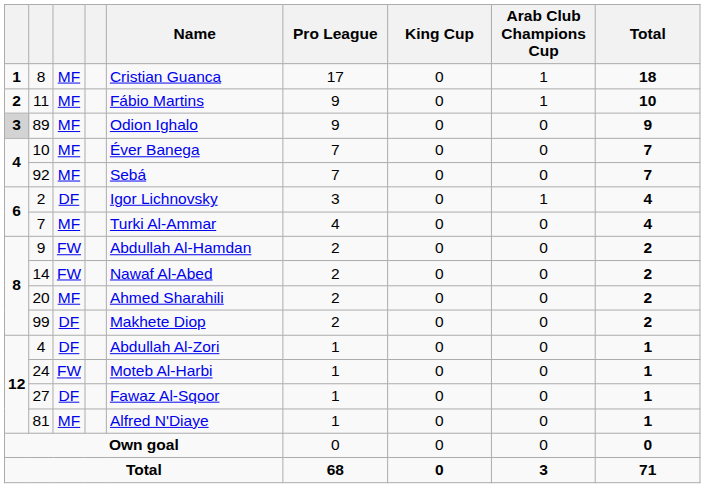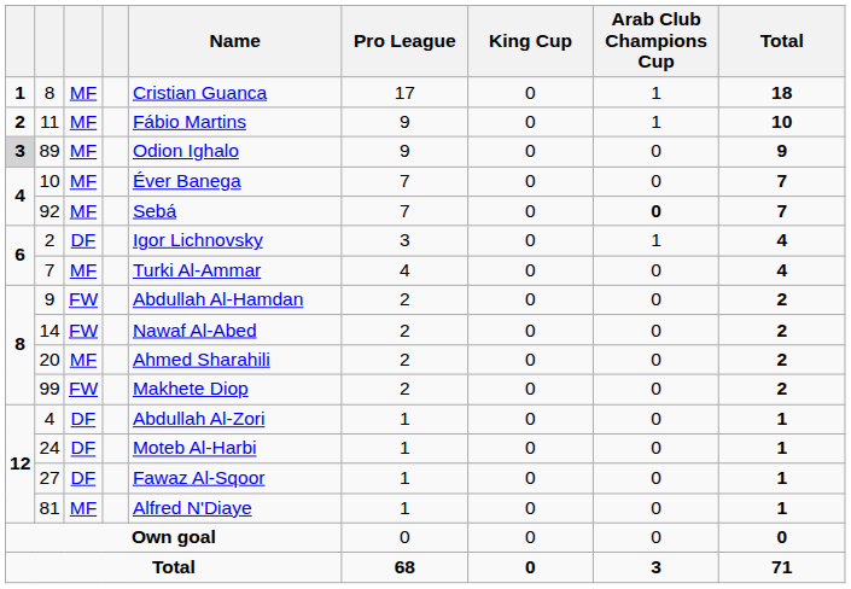92 | Arab Club Champions Cup: normal -> bold
99 | column 3: DF -> FW
24 | column 3: FW -> DF
